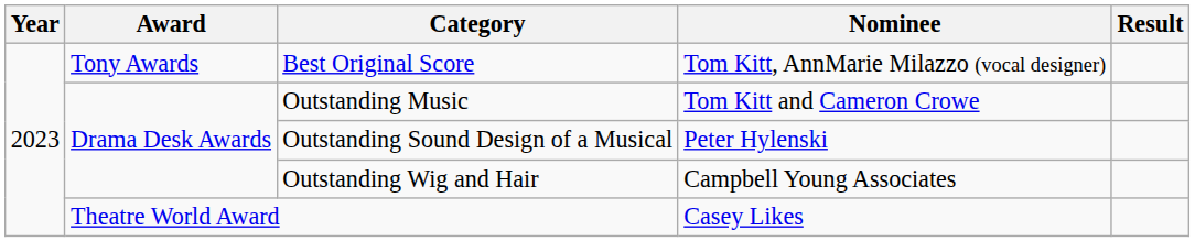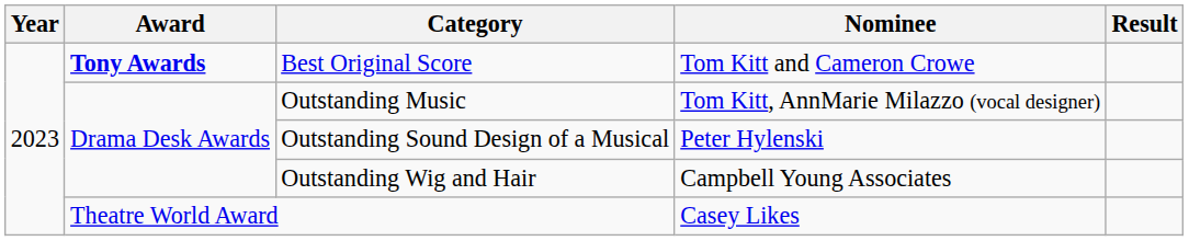Best Original Score | Award: normal -> bold
Best Original Score | Nominee: Tom Kitt, AnnMarie Milazzo (vocal designer) -> Tom Kitt and Cameron Crowe
Outstanding Music | Nominee: Tom Kitt and Cameron Crowe -> Tom Kitt, AnnMarie Milazzo (vocal designer)
